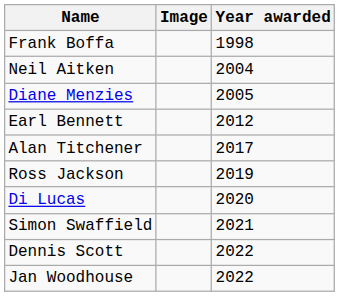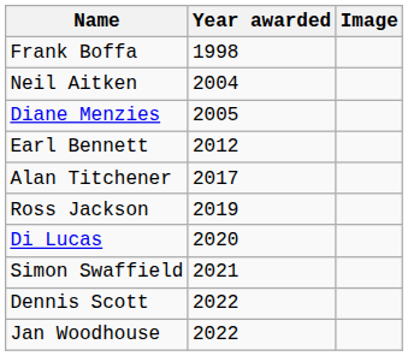columns swapped: Year awarded <-> Image
